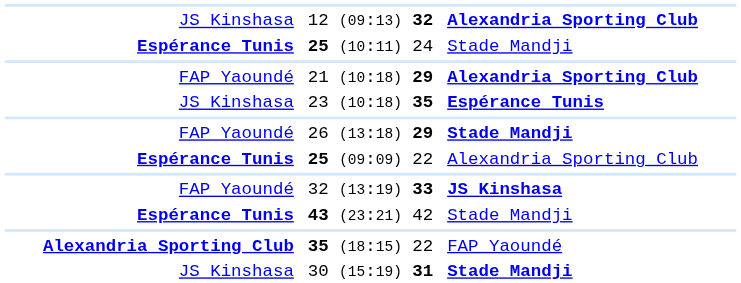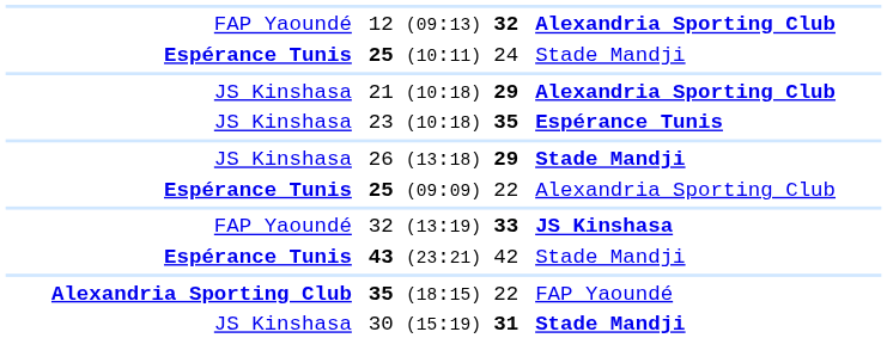12 (09:13) 32 | column 1: JS Kinshasa -> FAP Yaoundé
21 (10:18) 29 | column 1: FAP Yaoundé -> JS Kinshasa
26 (13:18) 29 | column 1: FAP Yaoundé -> JS Kinshasa
